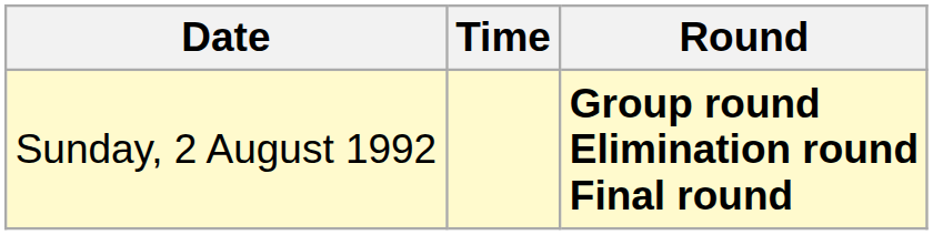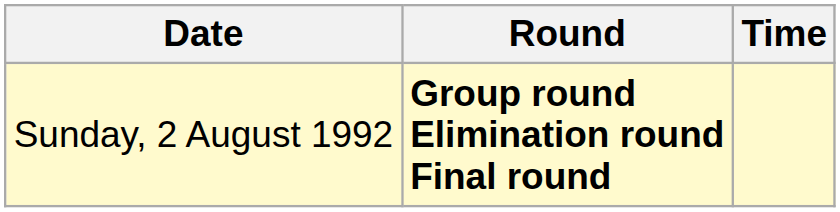columns swapped: Time <-> Round
